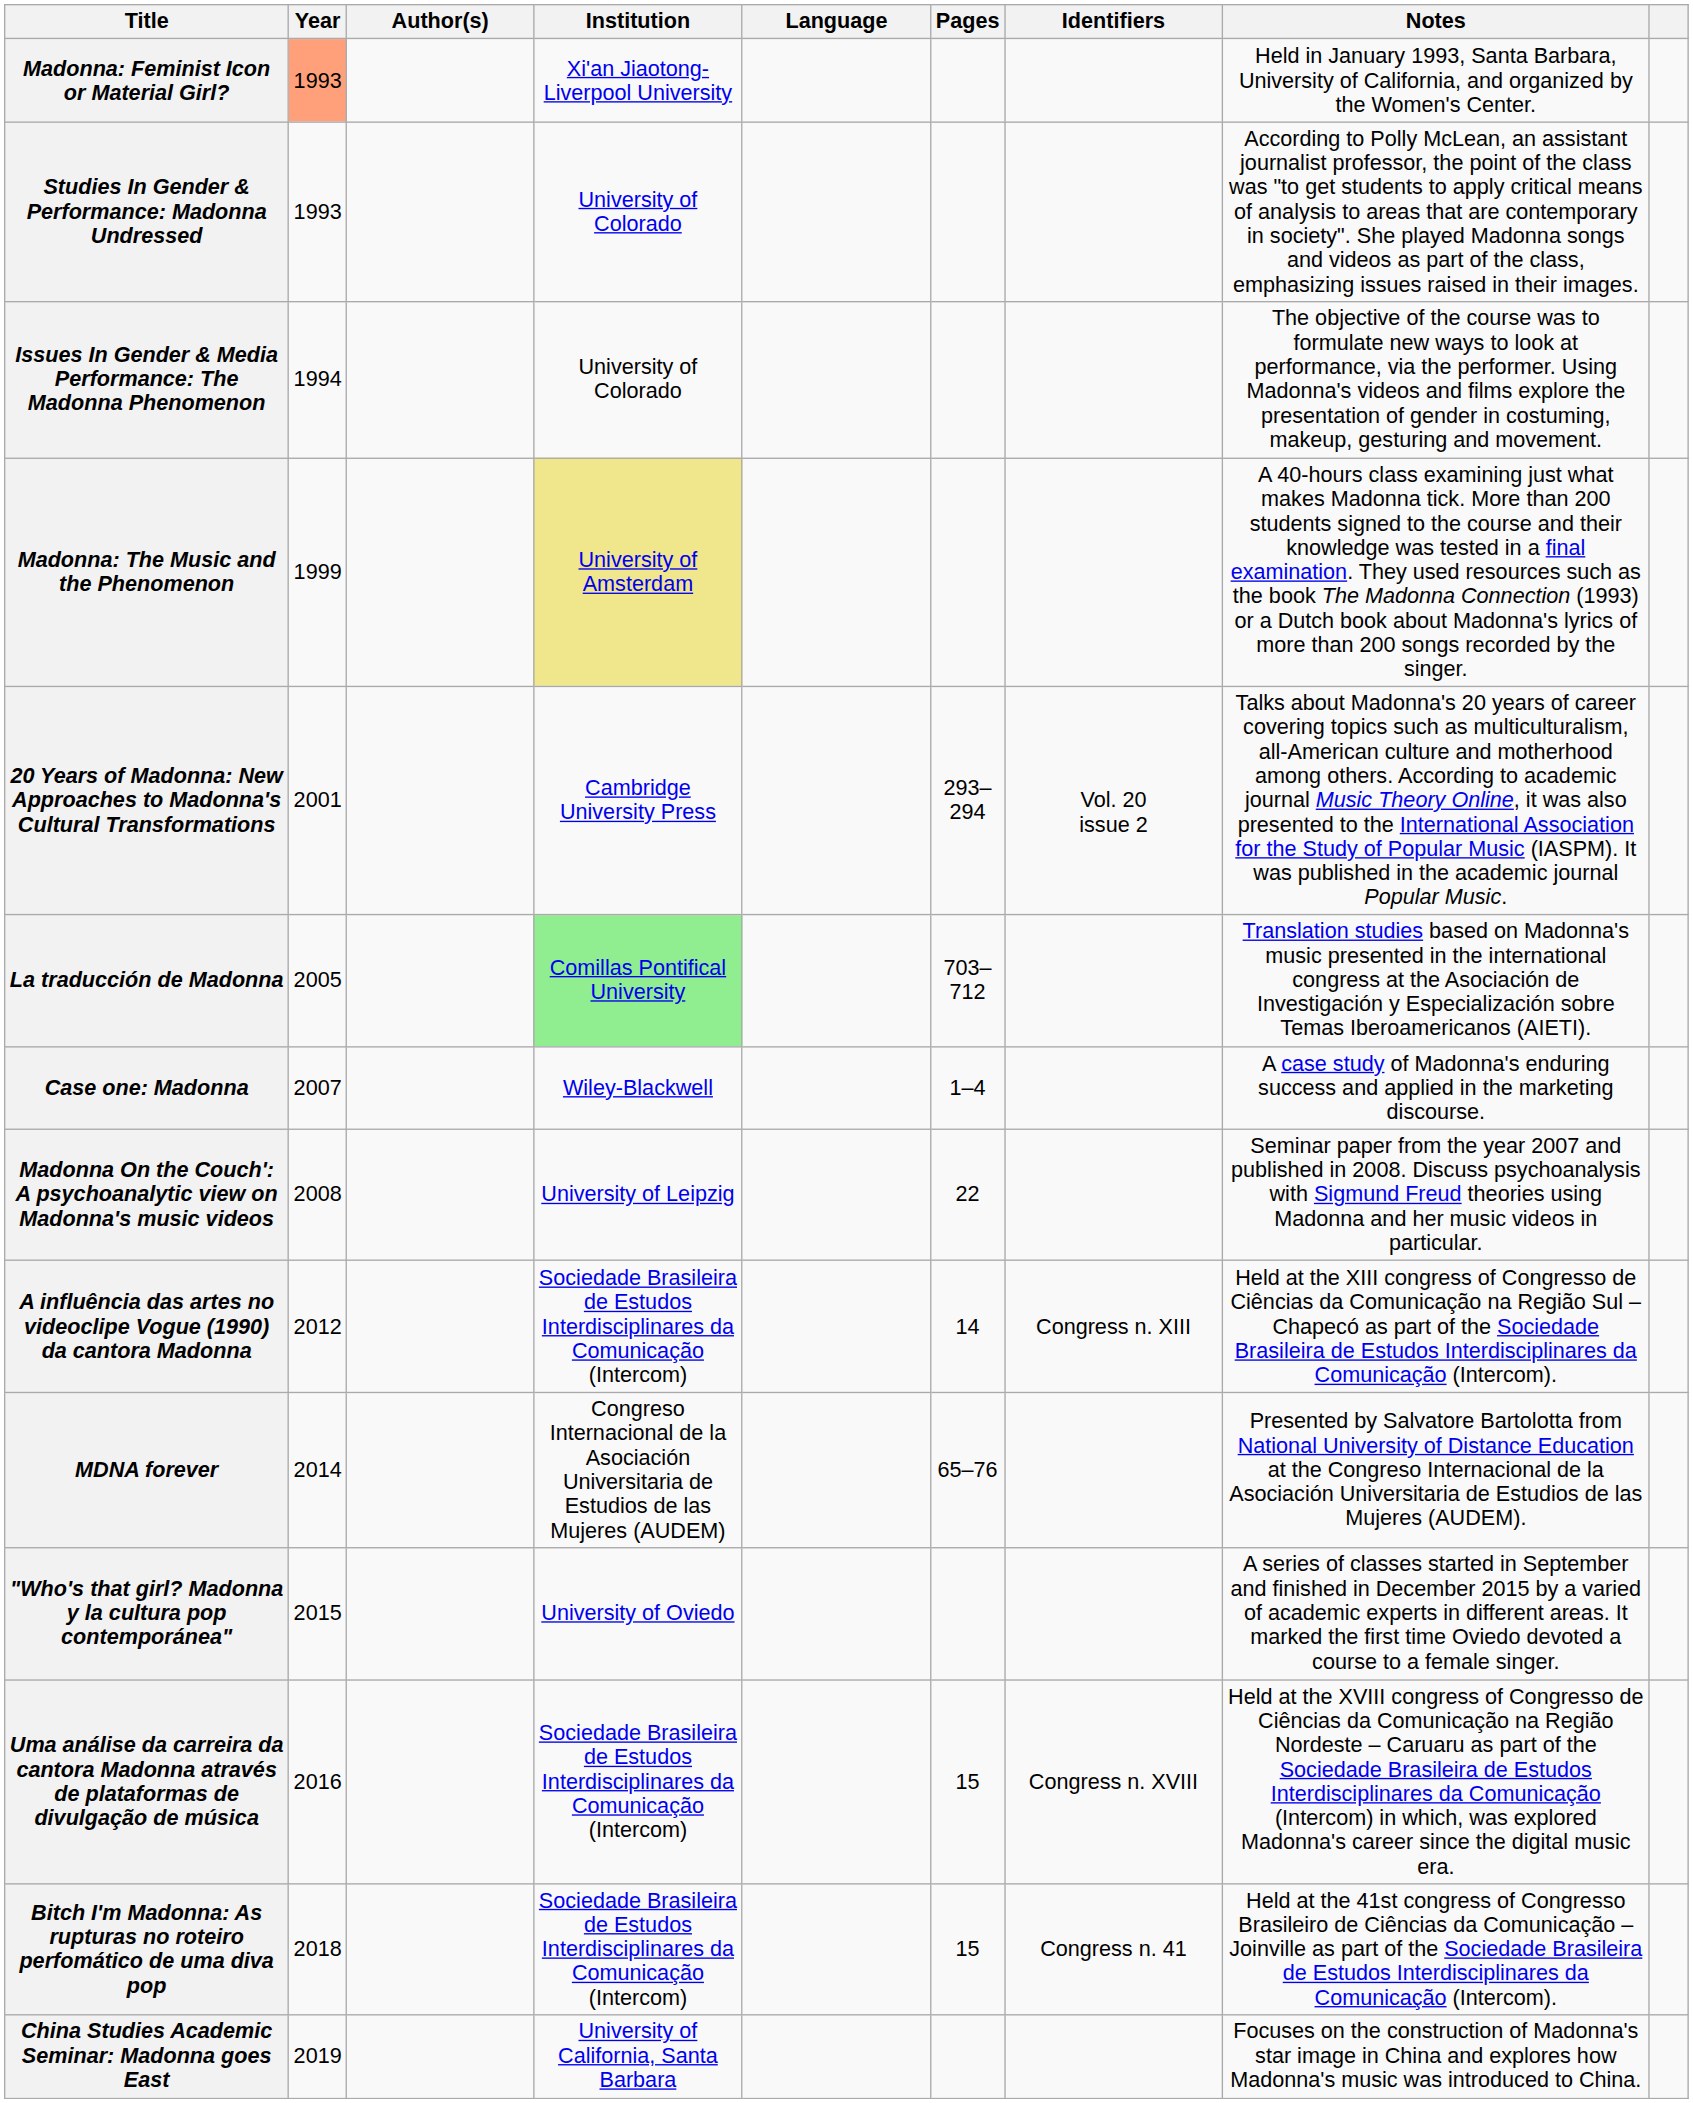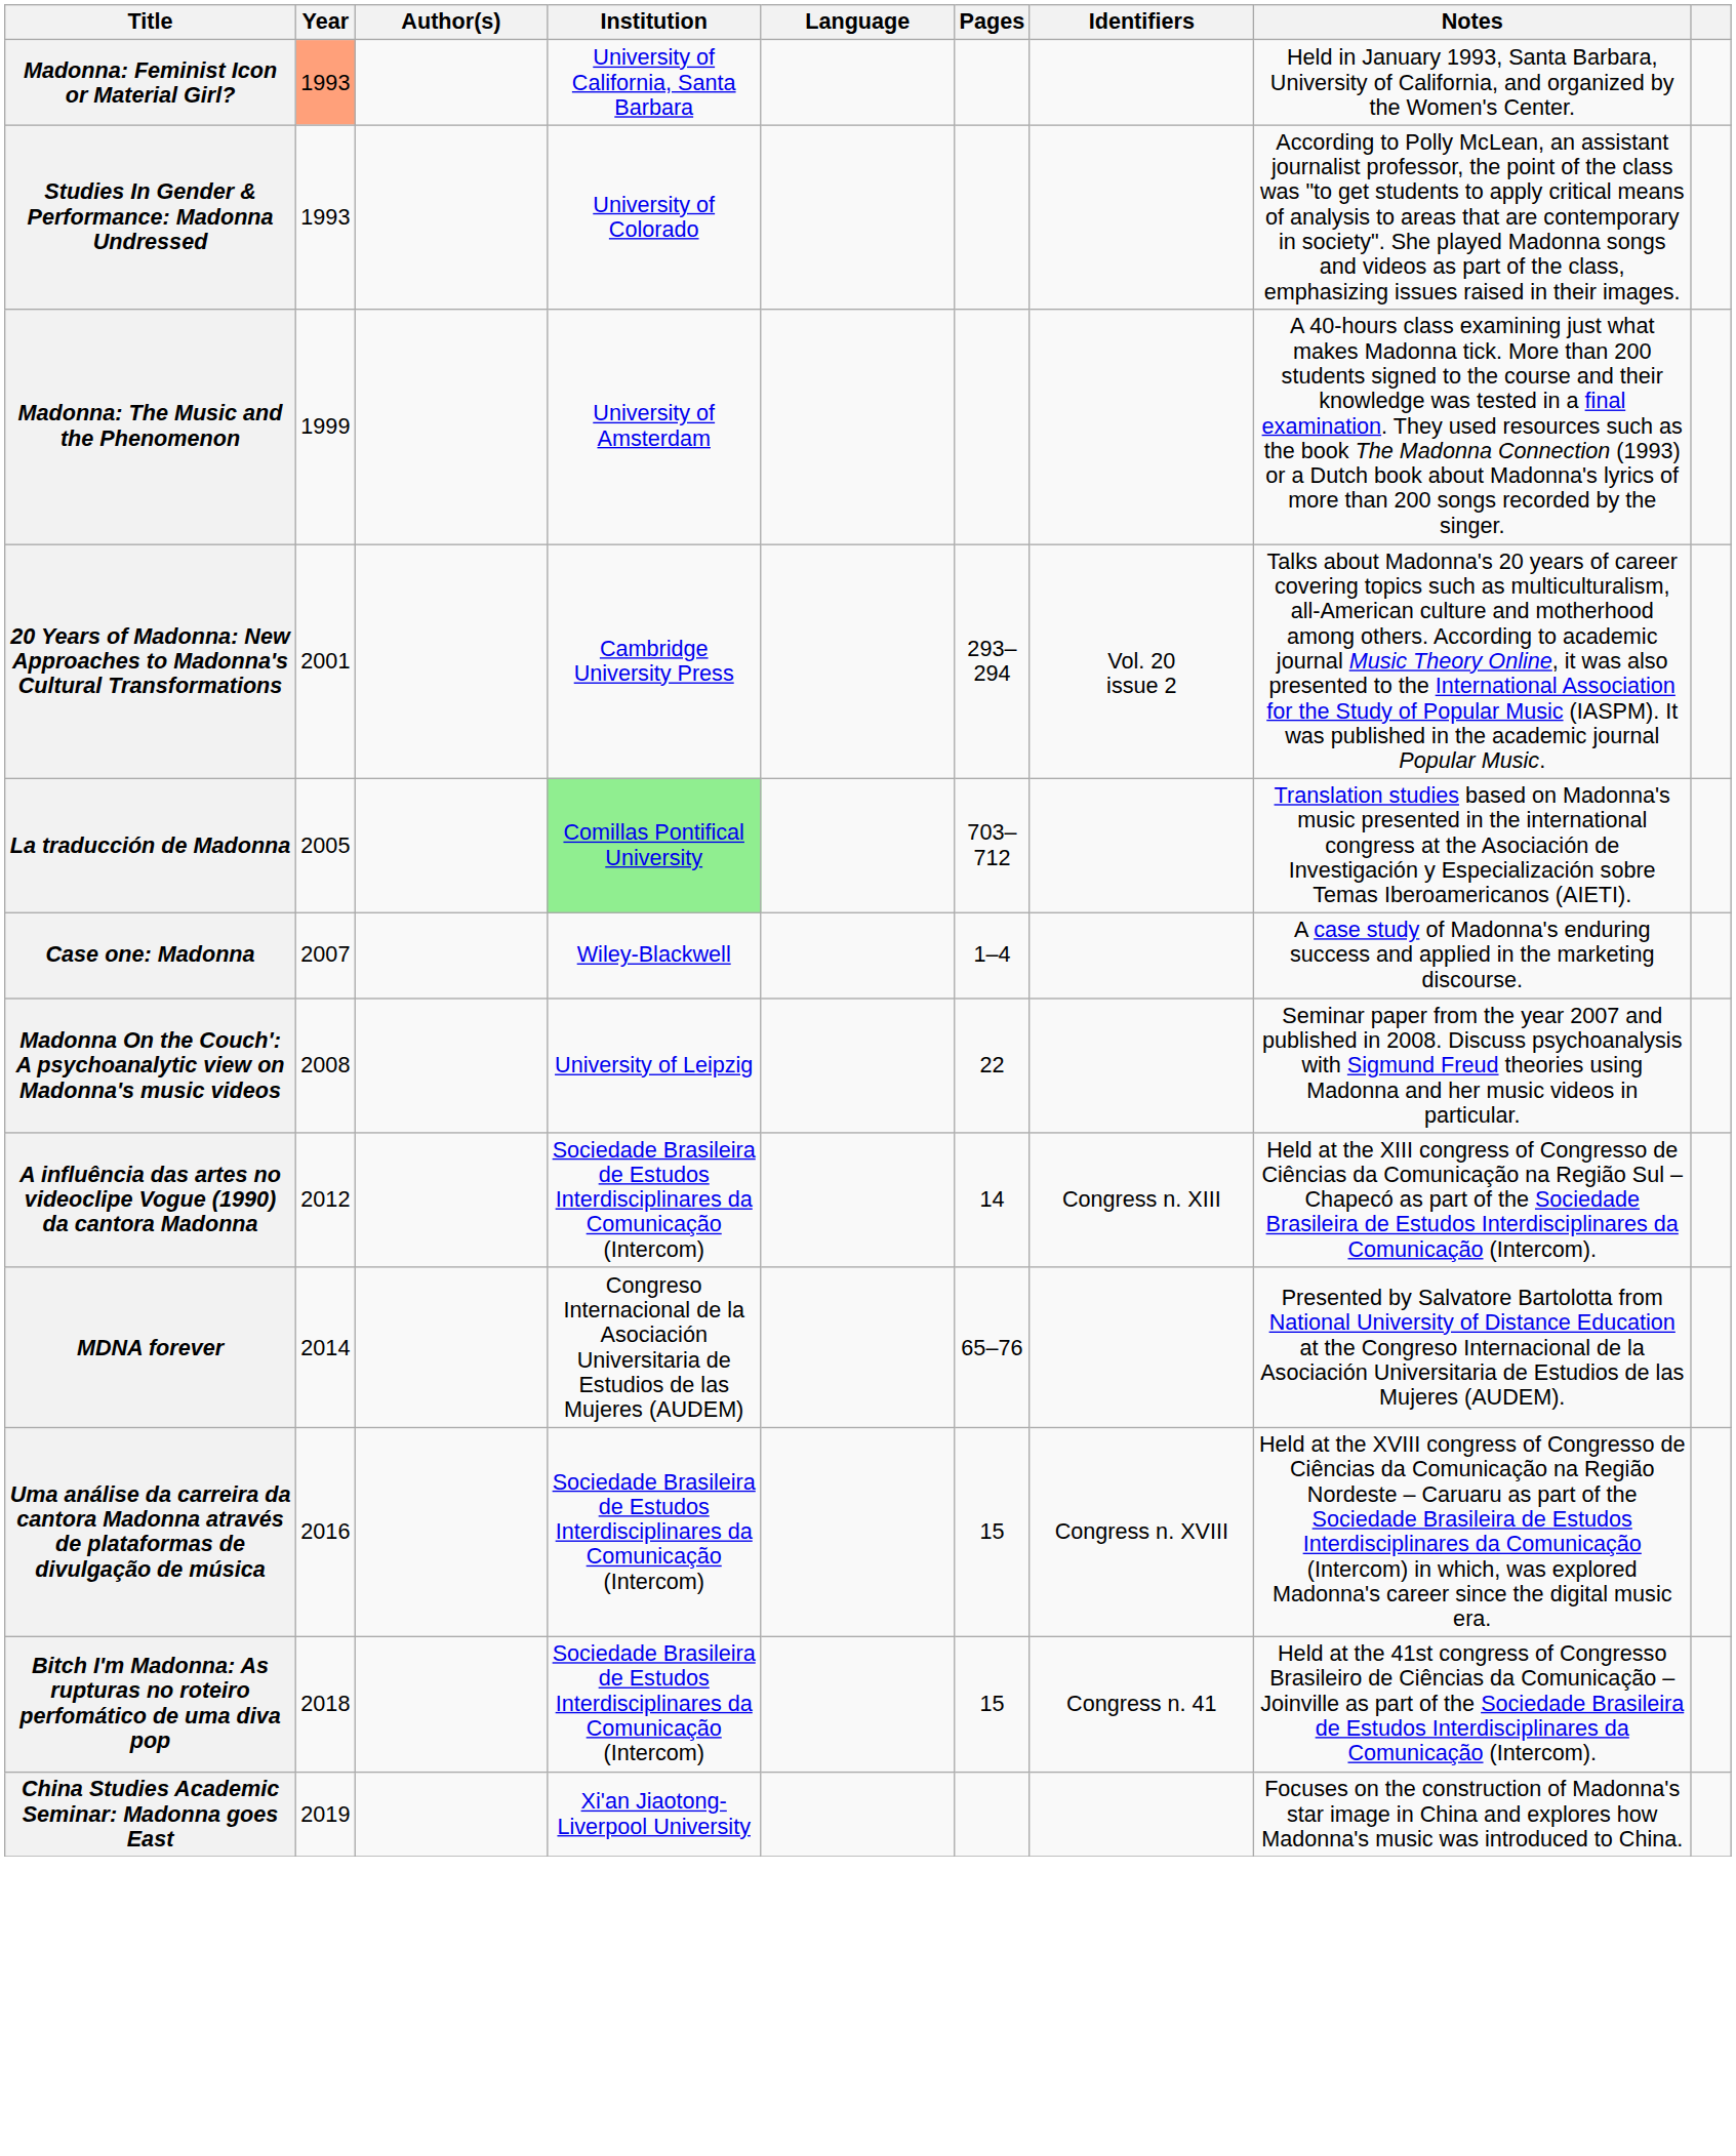Madonna: Feminist Icon or Material Girl? | Institution: Xi'an Jiaotong-Liverpool University -> University of California, Santa Barbara
- row: Issues In Gender & Media Performance: The Madonna Phenomenon | 1994 | University of Colorado | The objective of the course was to formulate new ways to look at performance, via the performer. Using Madonna's videos and films explore the presentation of gender in costuming, makeup, gesturing and movement.
Madonna: The Music and the Phenomenon | Institution: khaki background -> no background
- row: "Who's that girl? Madonna y la cultura pop contemporánea" | 2015 | University of Oviedo | A series of classes started in September and finished in December 2015 by a varied of academic experts in different areas. It marked the first time Oviedo devoted a course to a female singer.
China Studies Academic Seminar: Madonna goes East | Institution: University of California, Santa Barbara -> Xi'an Jiaotong-Liverpool University
